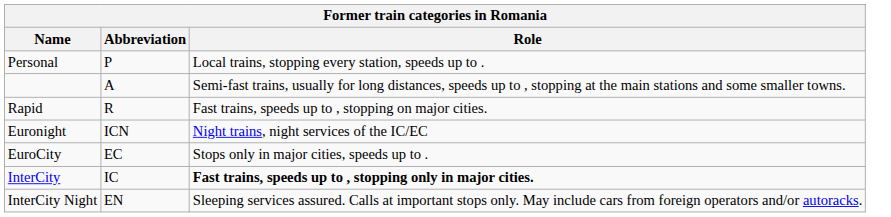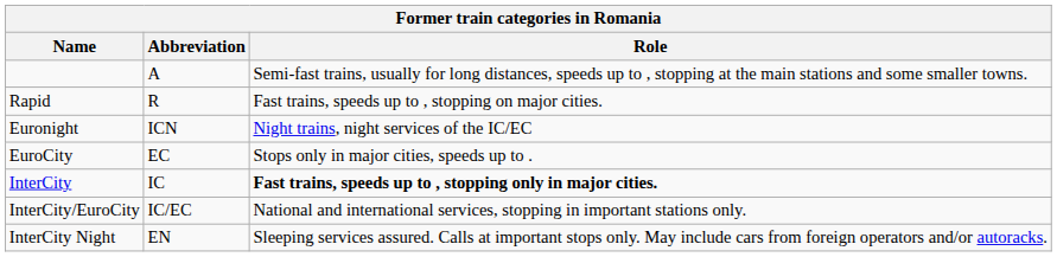- row: Personal | P | Local trains, stopping every station, speeds up to .
+ row: InterCity/EuroCity | IC/EC | National and international services, stopping in important stations only.
